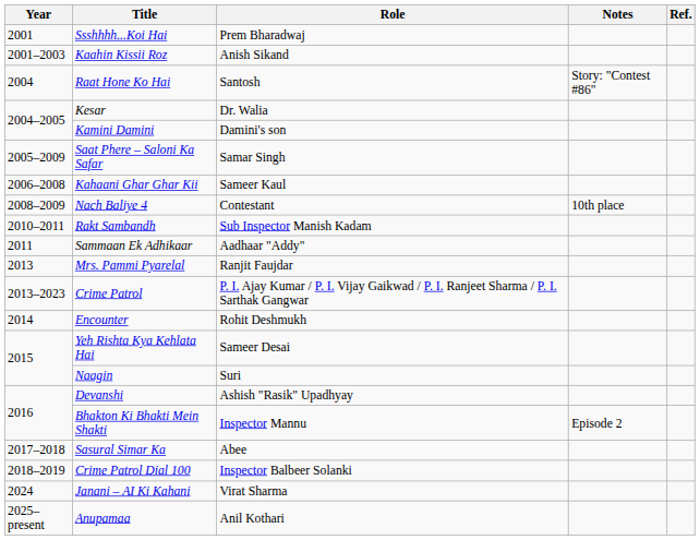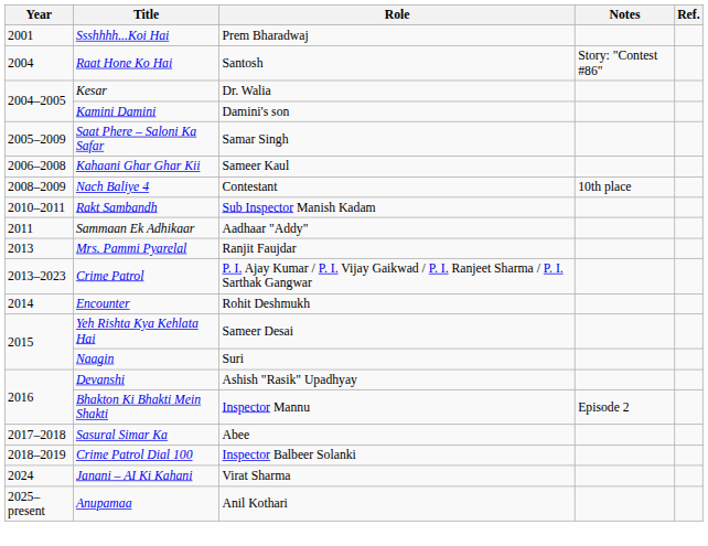- row: 2001–2003 | Kaahin Kissii Roz | Anish Sikand
